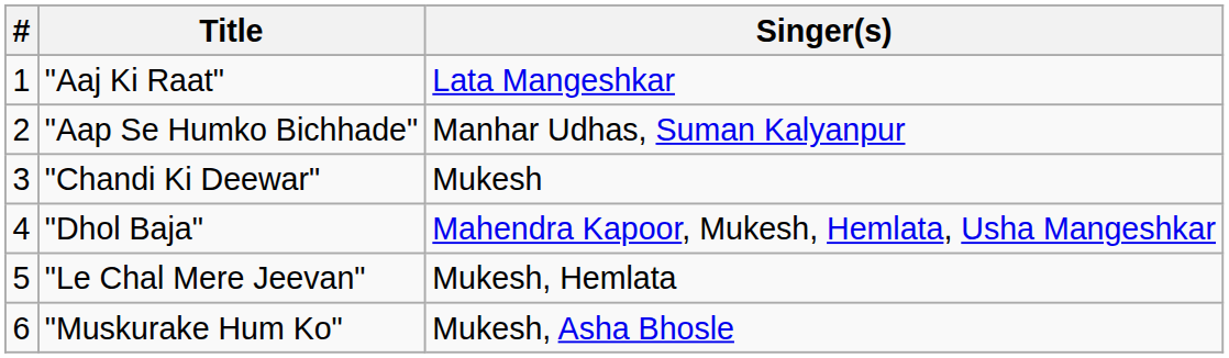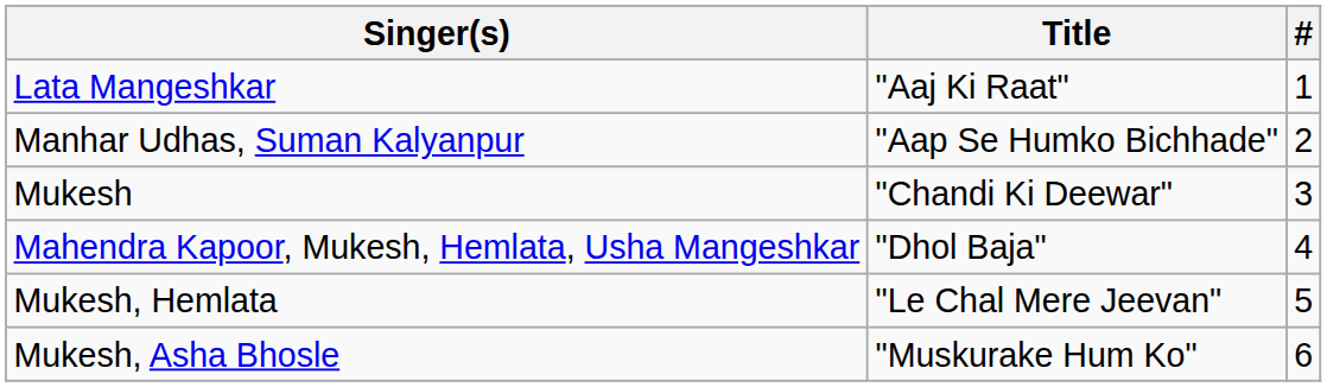columns swapped: # <-> Singer(s)
